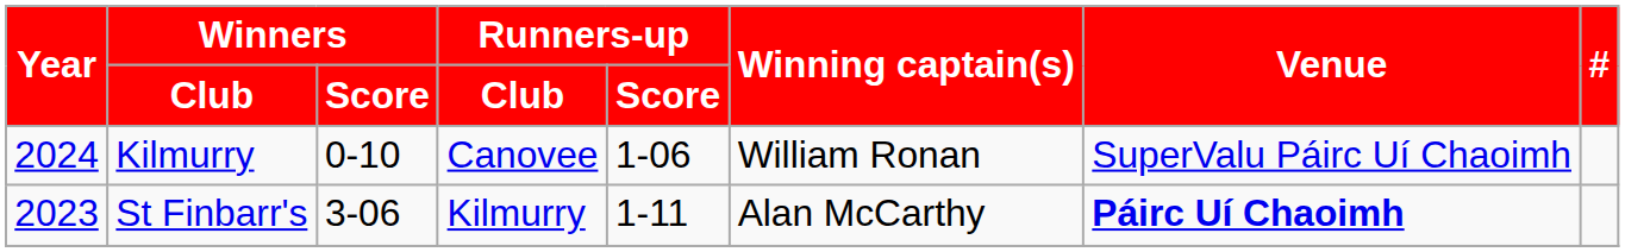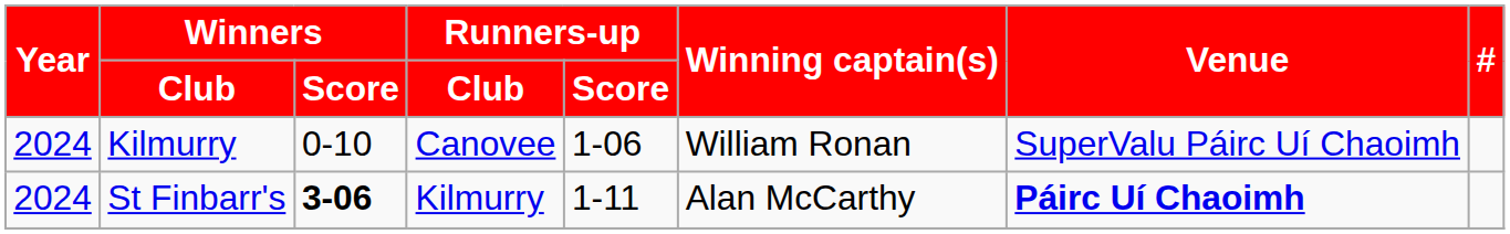St Finbarr's | Year: 2023 -> 2024
St Finbarr's | Winners / Score: normal -> bold
